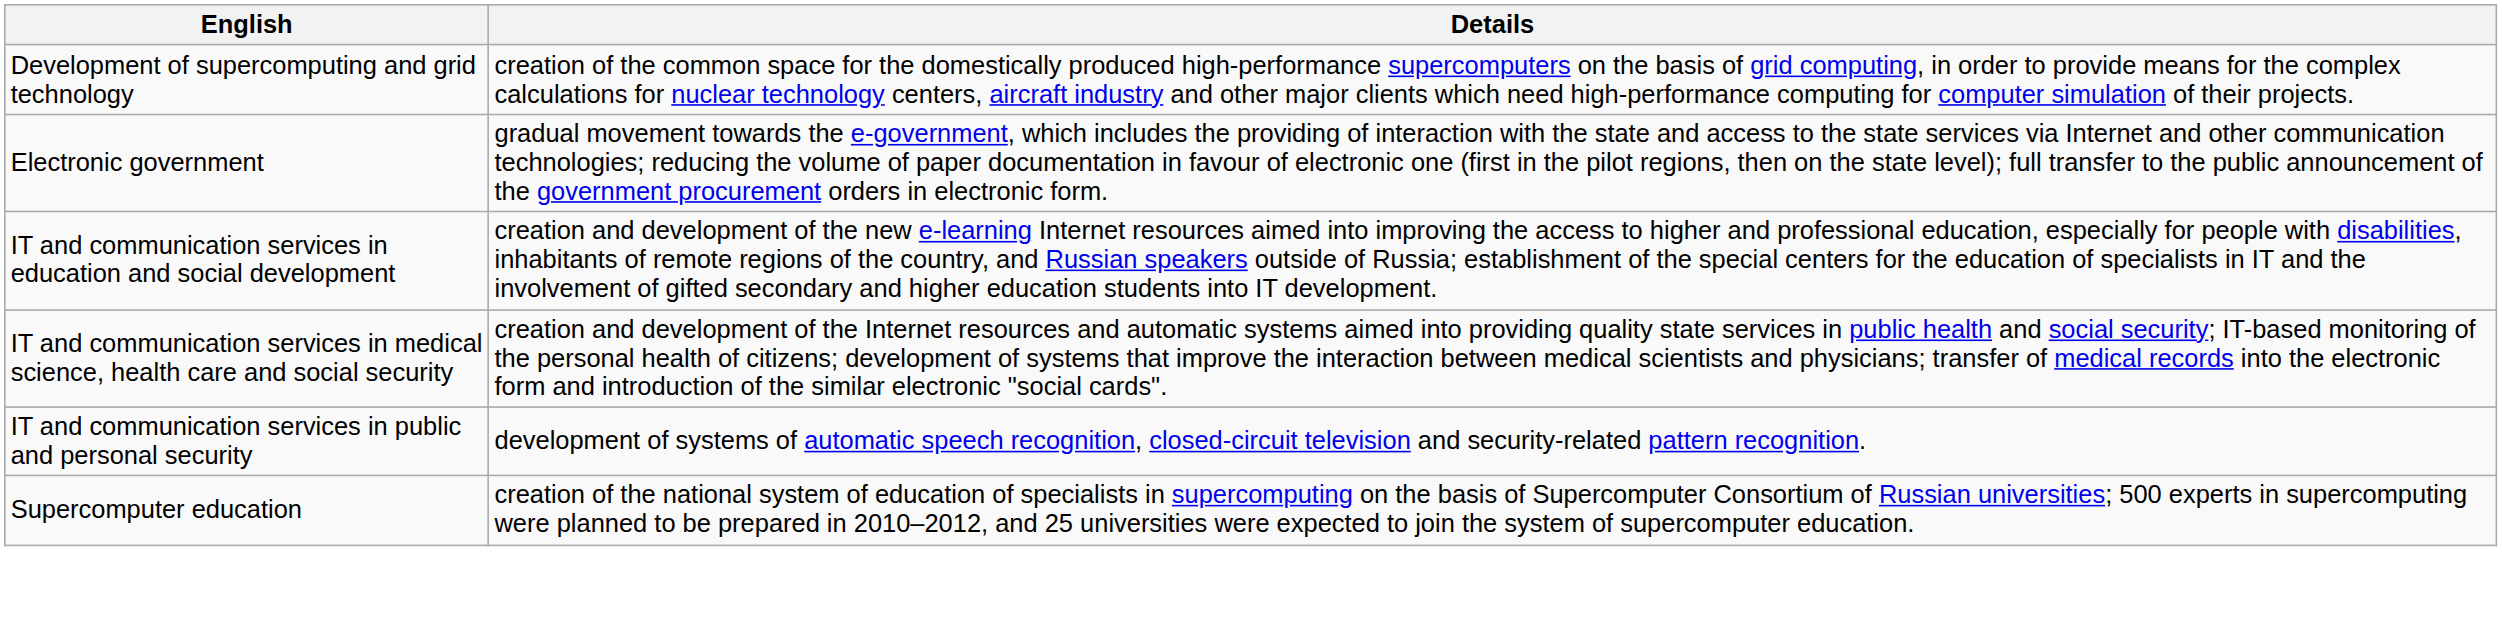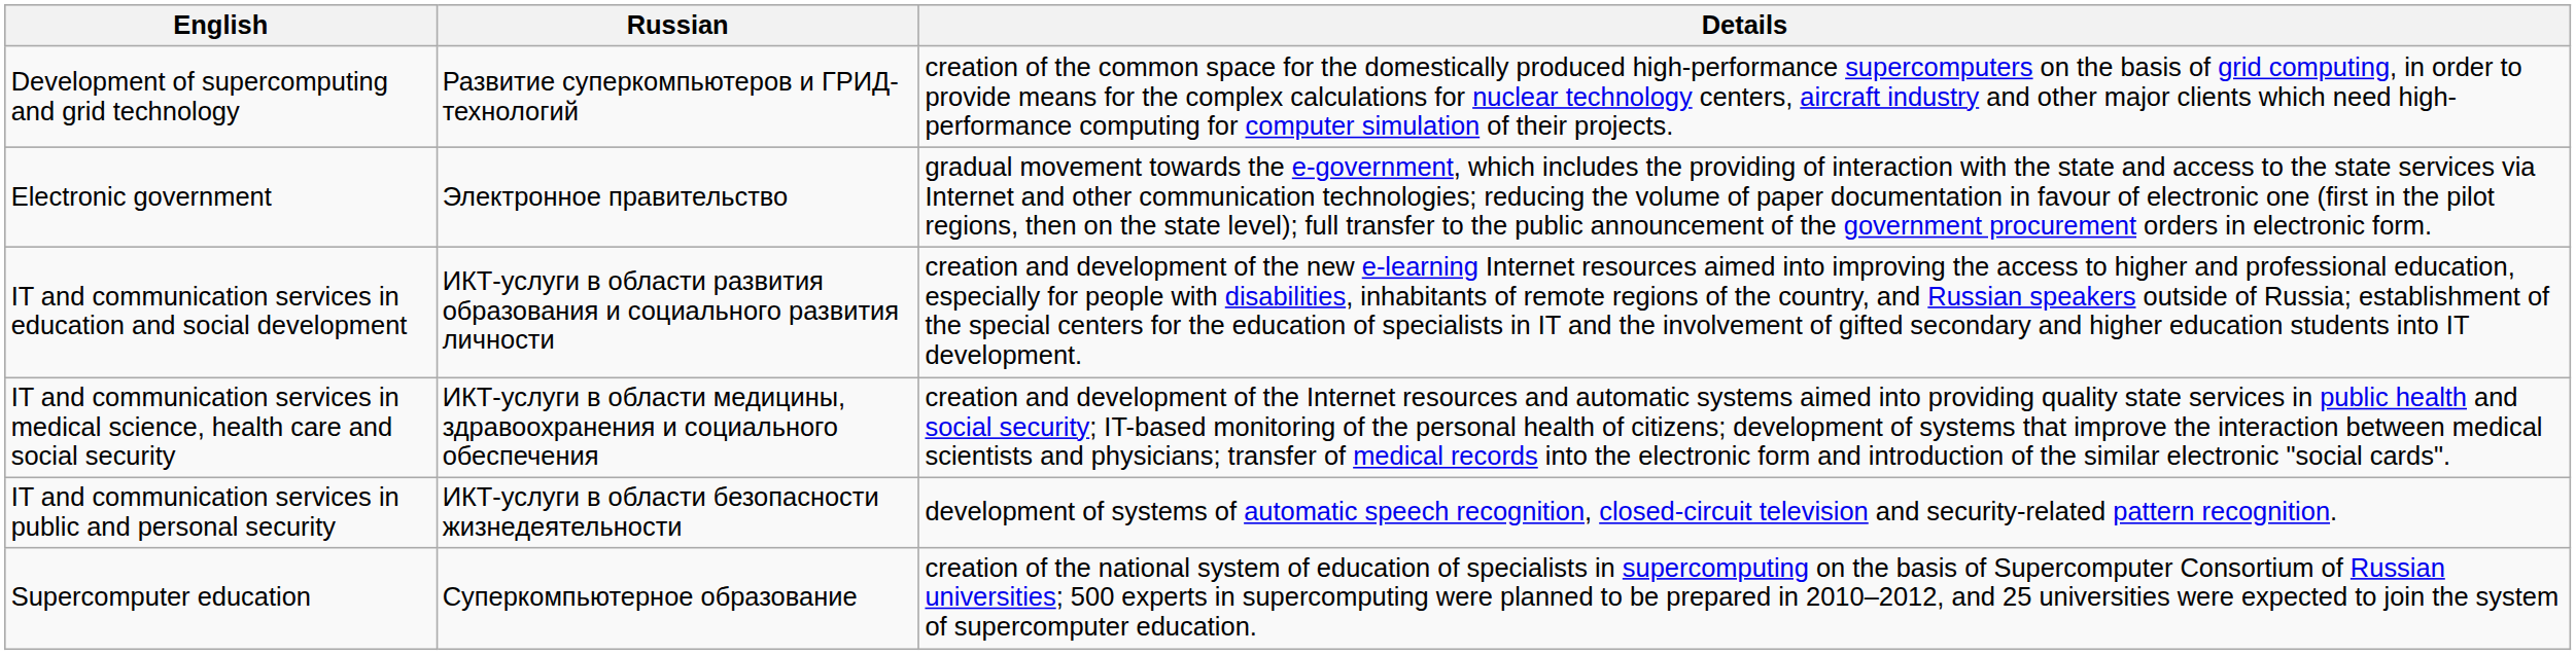+ column: Russian | Развитие суперкомпьютеров и ГРИД-технологий | Электронное правительство | ИКТ-услуги в области развития образования и социального развития личности | ИКТ-услуги в области медицины, здравоохранения и социального обеспечения | ИКТ-услуги в области безопасности жизнедеятельности | Суперкомпьютерное образование
